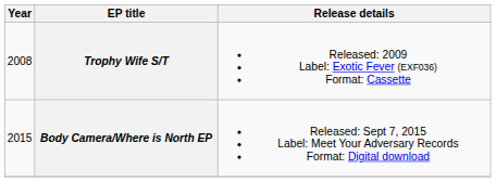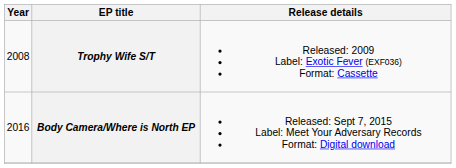Body Camera/Where is North EP | Year: 2015 -> 2016
